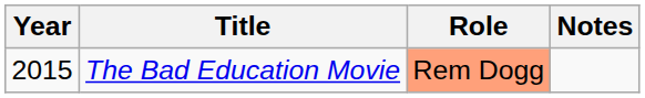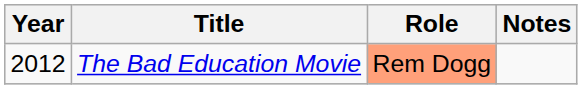The Bad Education Movie | Year: 2015 -> 2012
